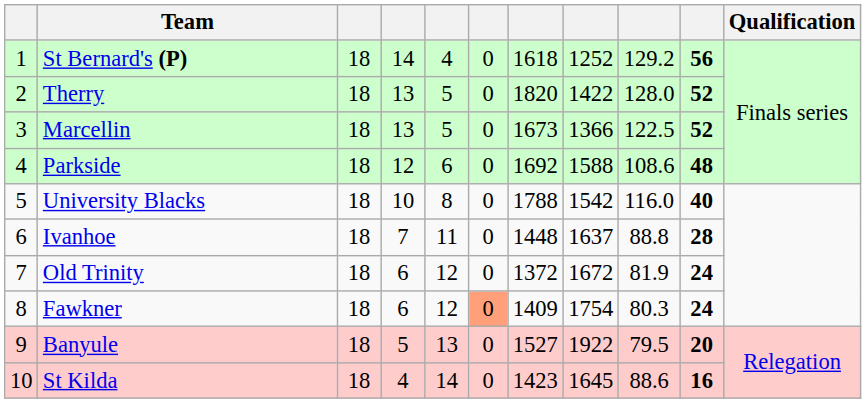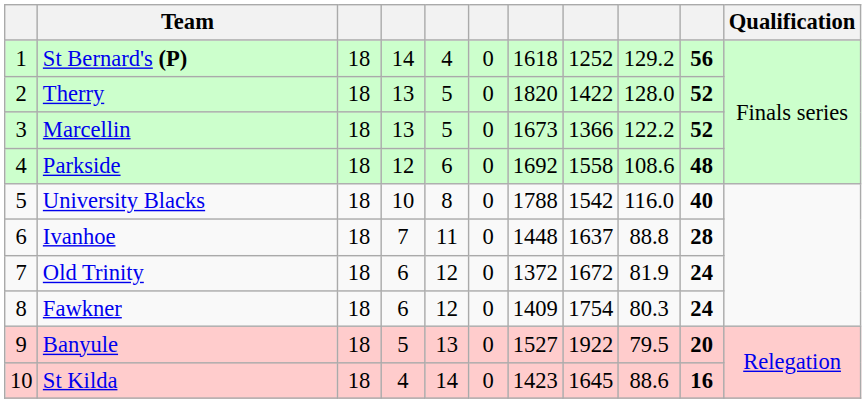Marcellin | column 9: 122.5 -> 122.2
Parkside | column 8: 1588 -> 1558
Fawkner | column 6: lightsalmon background -> no background
